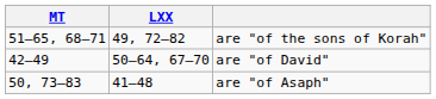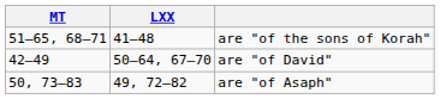are "of the sons of Korah" | LXX: 49, 72–82 -> 41–48
are "of Asaph" | LXX: 41–48 -> 49, 72–82
